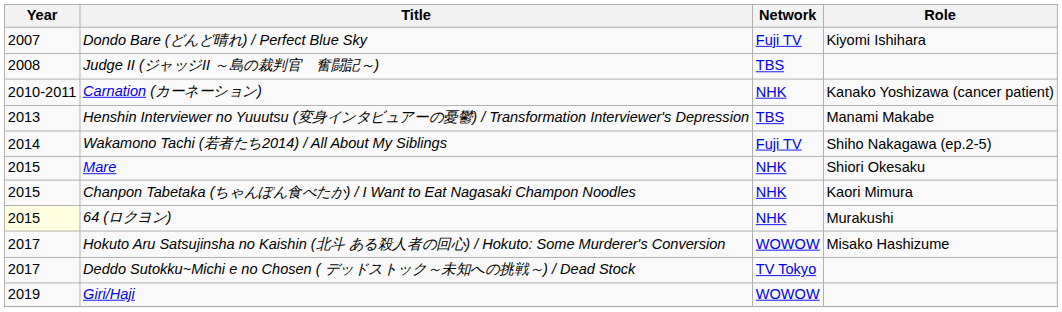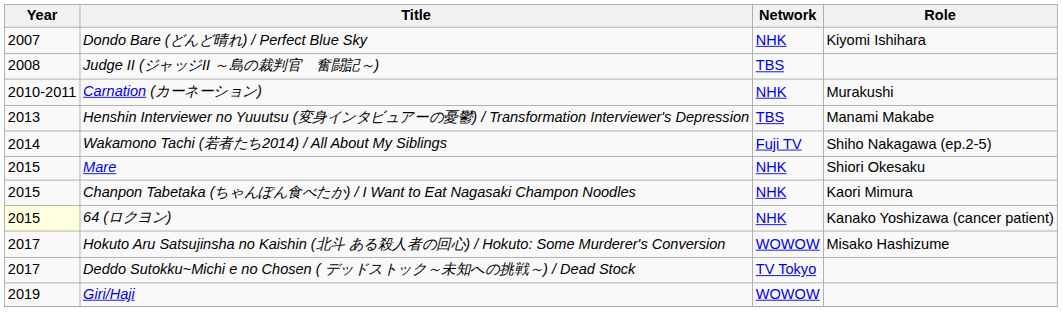Dondo Bare (どんど晴れ) / Perfect Blue Sky | Network: Fuji TV -> NHK
Carnation (カーネーション) | Role: Kanako Yoshizawa (cancer patient) -> Murakushi
64 (ロクヨン) | Role: Murakushi -> Kanako Yoshizawa (cancer patient)
